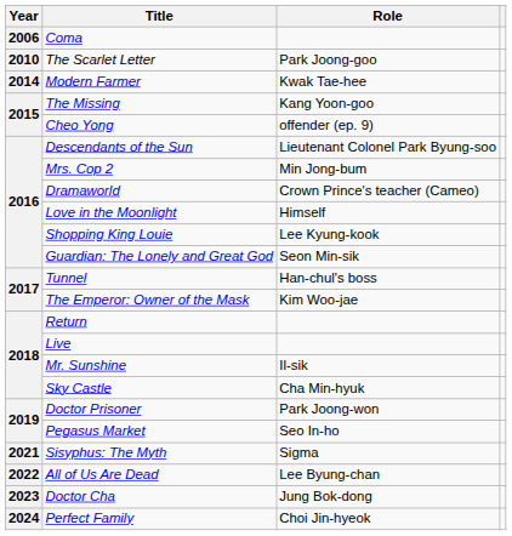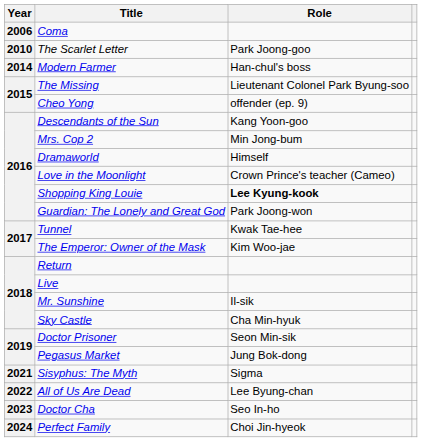Modern Farmer | Role: Kwak Tae-hee -> Han-chul's boss
The Missing | Role: Kang Yoon-goo -> Lieutenant Colonel Park Byung-soo
Descendants of the Sun | Role: Lieutenant Colonel Park Byung-soo -> Kang Yoon-goo
Dramaworld | Role: Crown Prince's teacher (Cameo) -> Himself
Love in the Moonlight | Role: Himself -> Crown Prince's teacher (Cameo)
Shopping King Louie | Role: normal -> bold
Guardian: The Lonely and Great God | Role: Seon Min-sik -> Park Joong-won
Tunnel | Role: Han-chul's boss -> Kwak Tae-hee
Doctor Prisoner | Role: Park Joong-won -> Seon Min-sik
Pegasus Market | Role: Seo In-ho -> Jung Bok-dong
Doctor Cha | Role: Jung Bok-dong -> Seo In-ho
